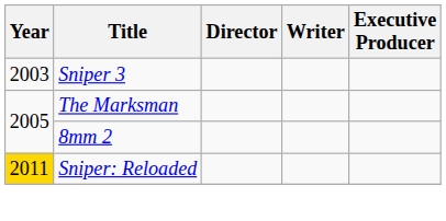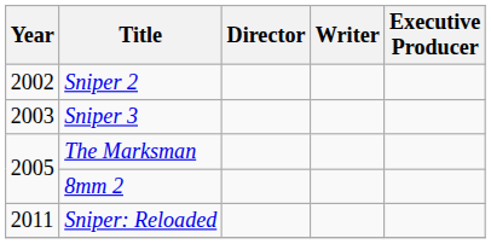+ row: 2002 | Sniper 2
Sniper: Reloaded | Year: gold background -> no background
